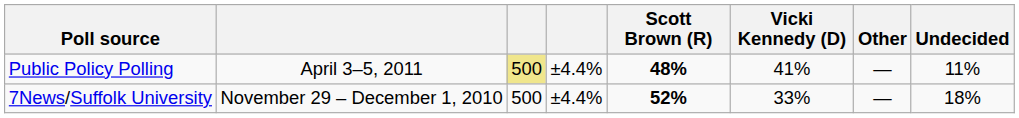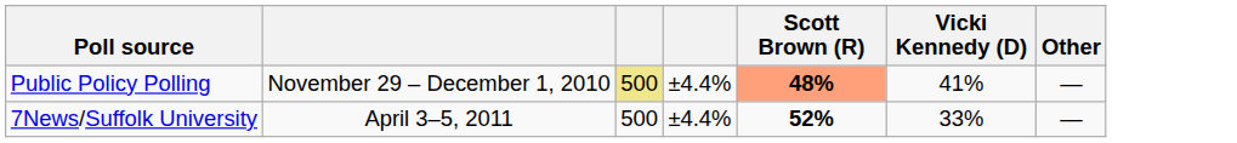- column: Undecided | 11% | 18%
Public Policy Polling | column 2: April 3–5, 2011 -> November 29 – December 1, 2010
Public Policy Polling | Scott Brown (R): no background -> lightsalmon background
7News/Suffolk University | column 2: November 29 – December 1, 2010 -> April 3–5, 2011
